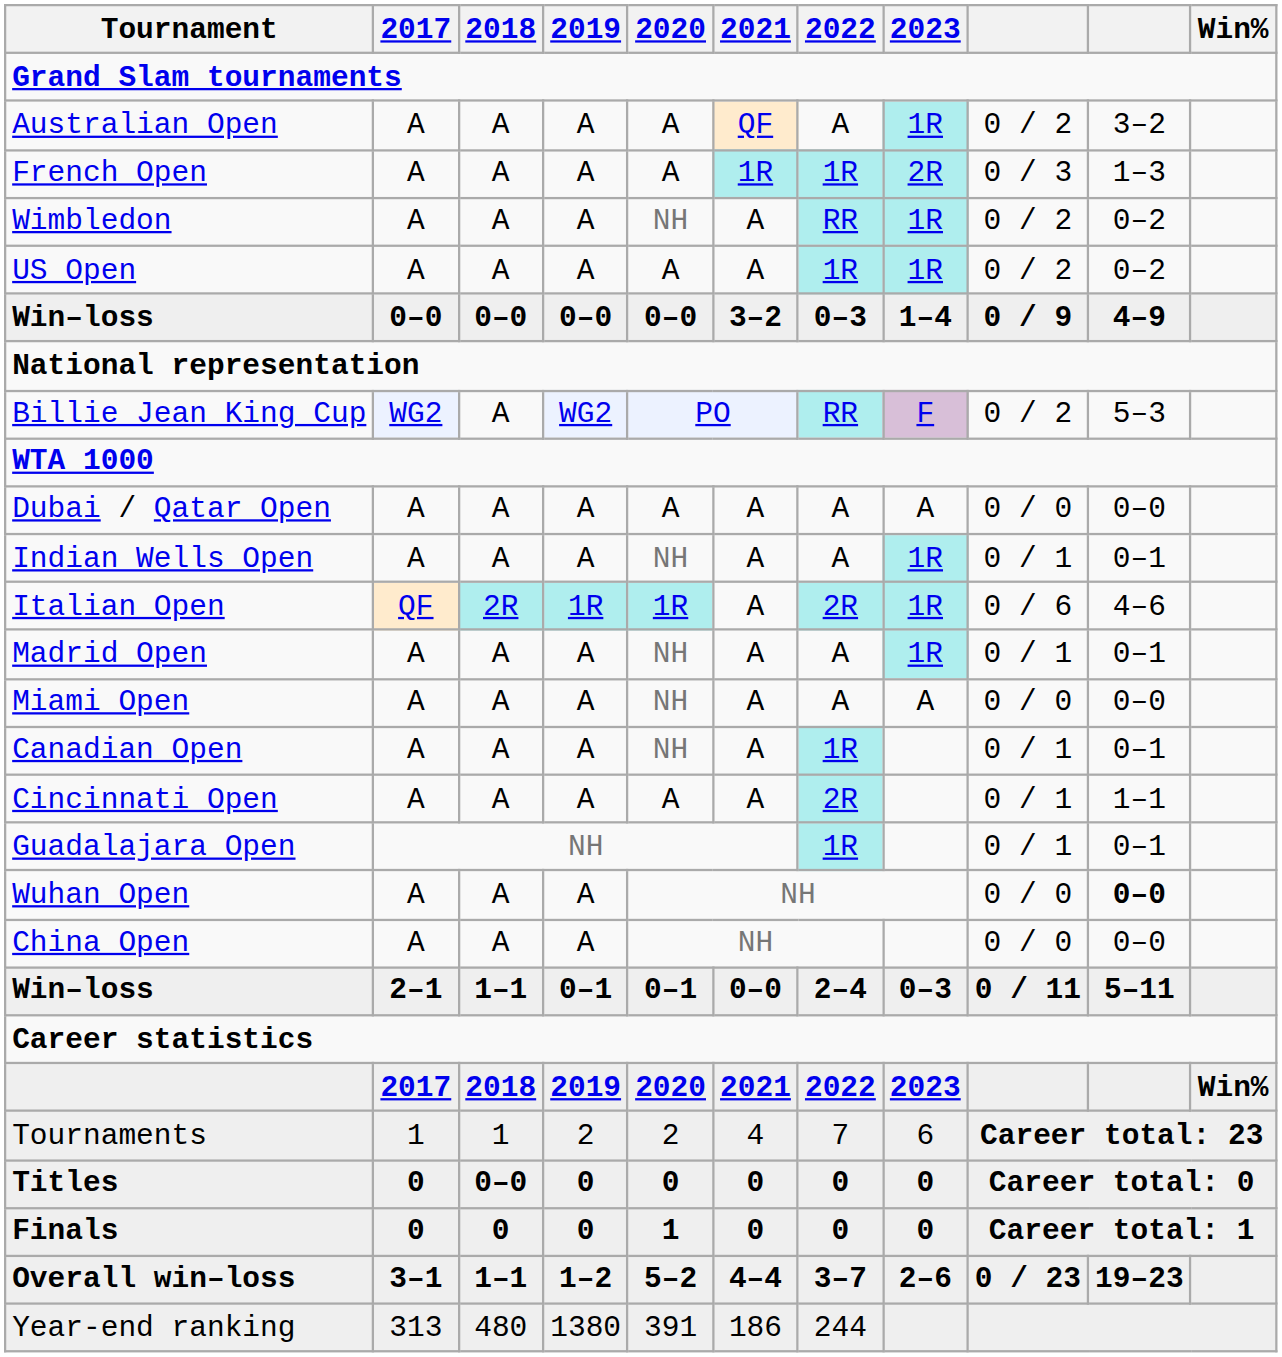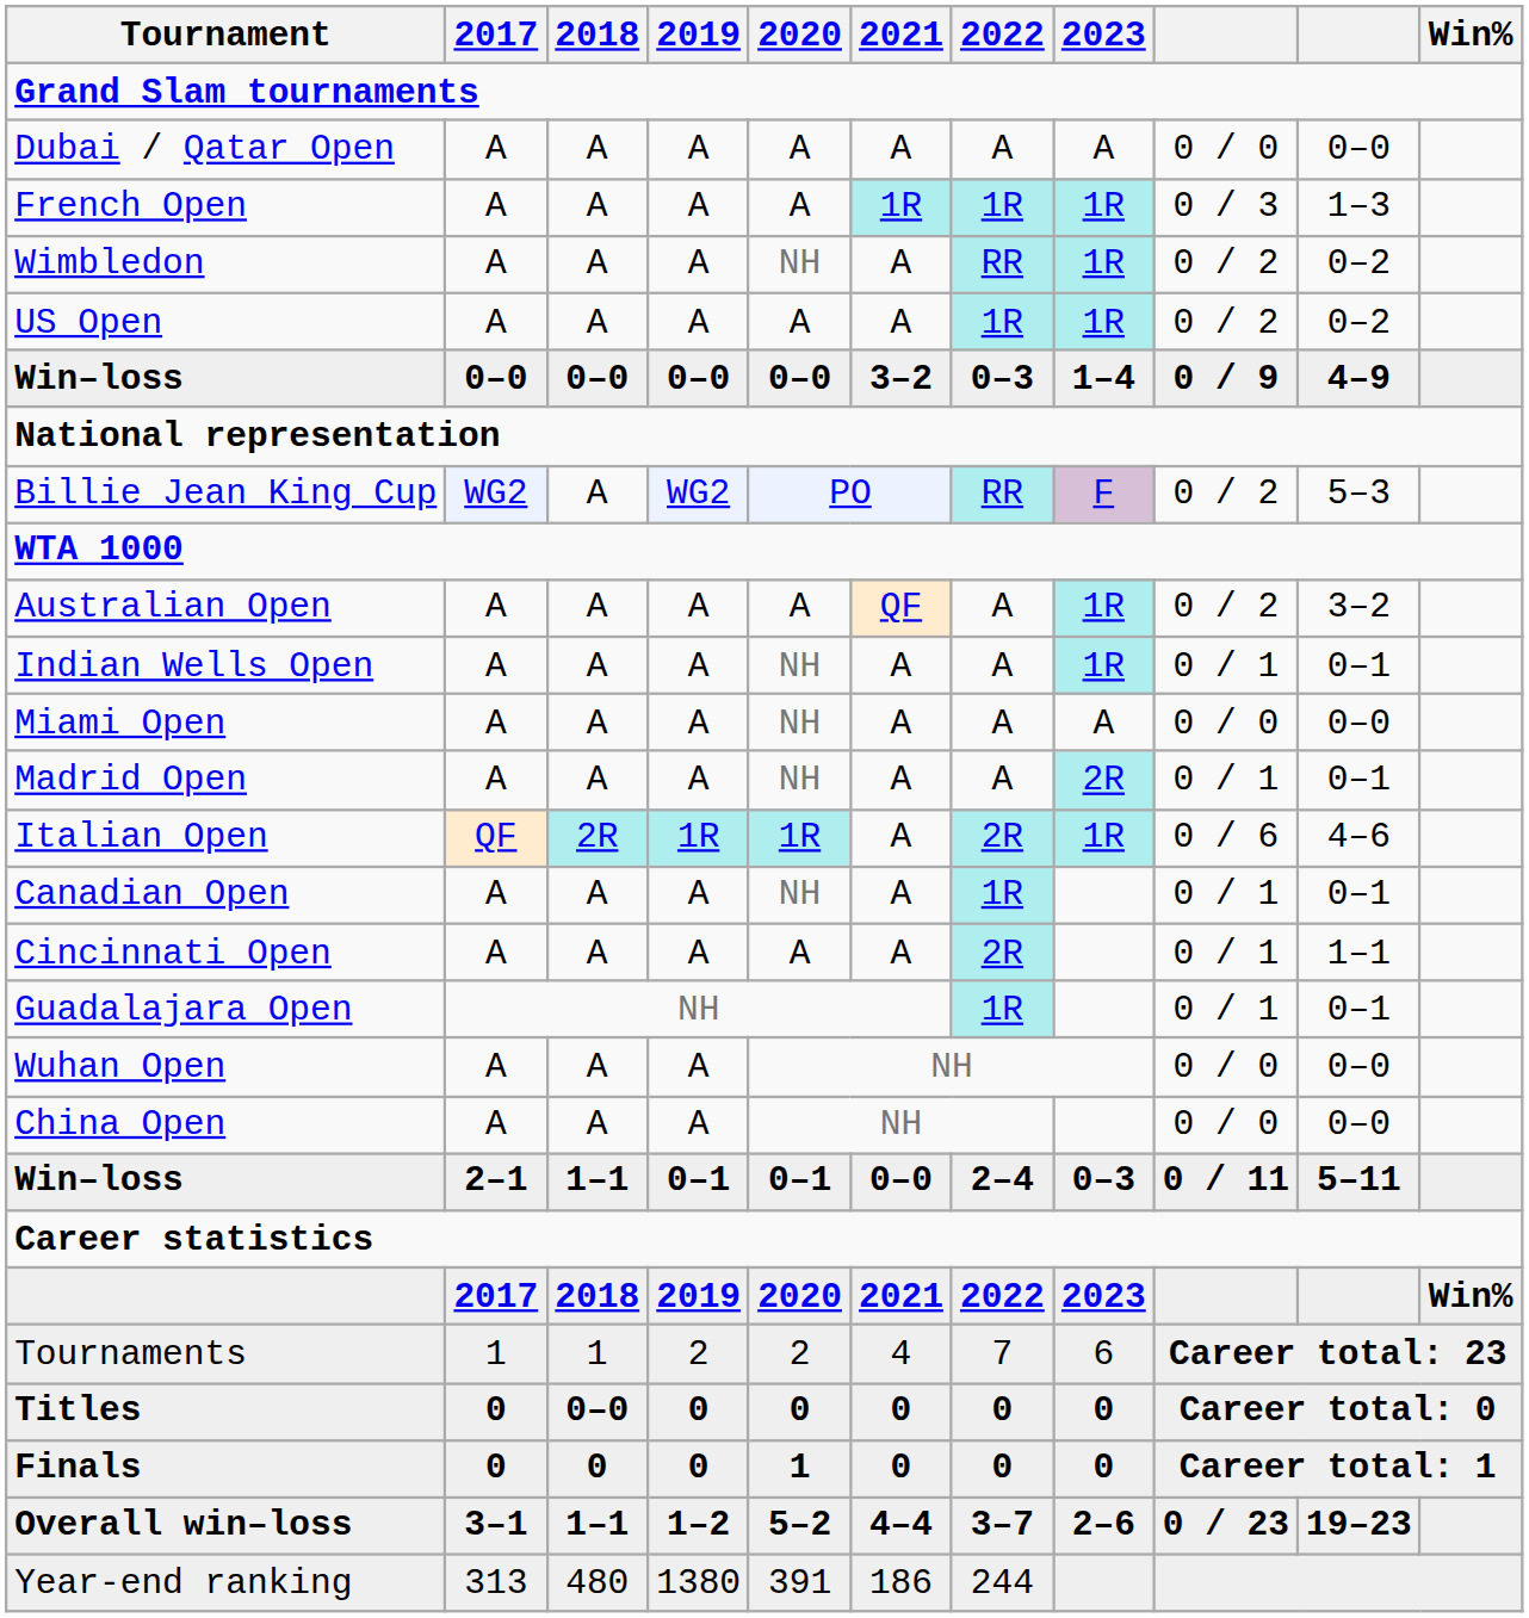rows swapped: Australian Open <-> Dubai / Qatar Open
French Open | 2023: 2R -> 1R
rows swapped: Miami Open <-> Italian Open
Madrid Open | 2023: 1R -> 2R
Wuhan Open | column 10: bold -> normal
